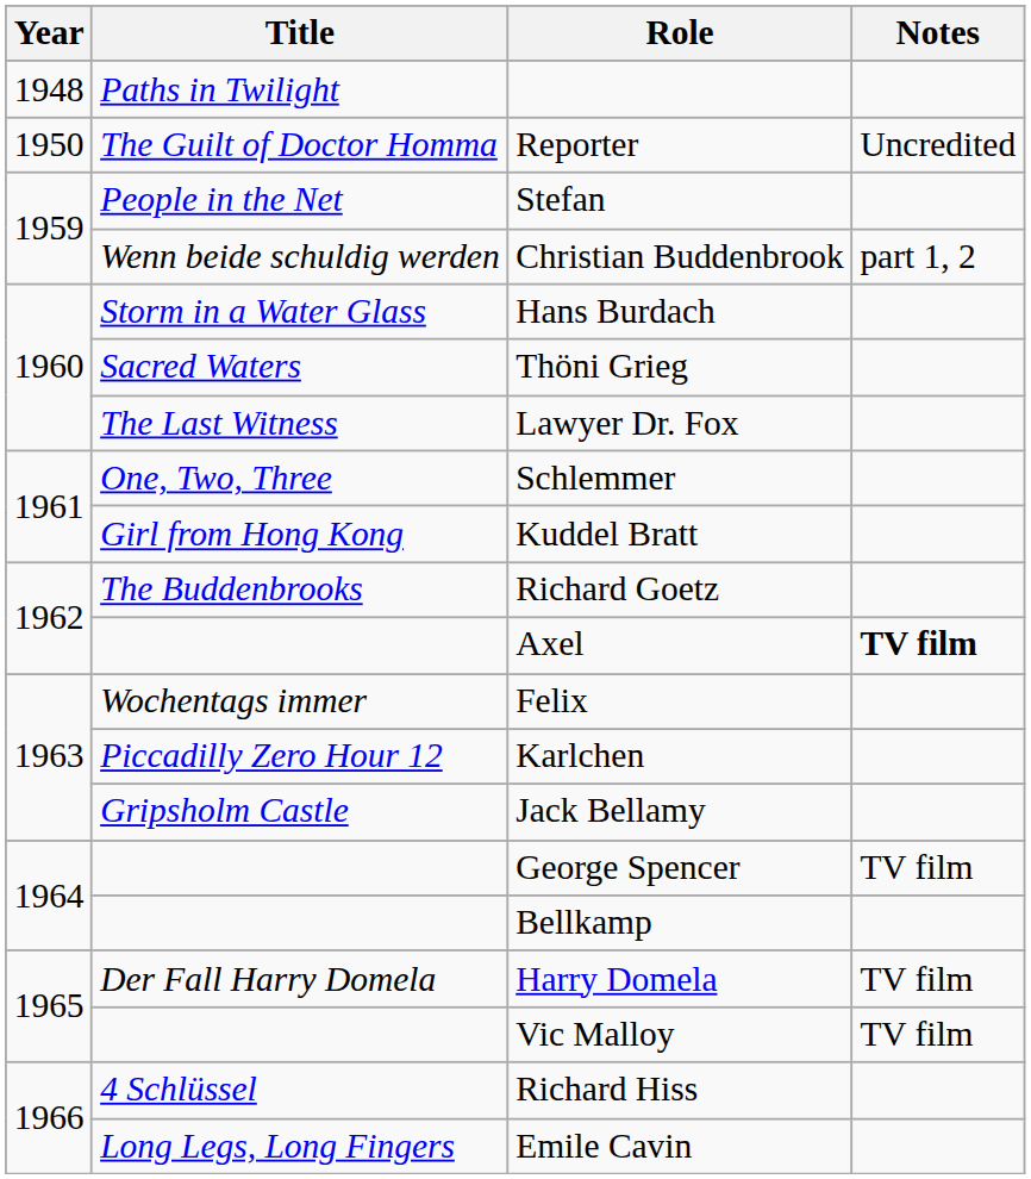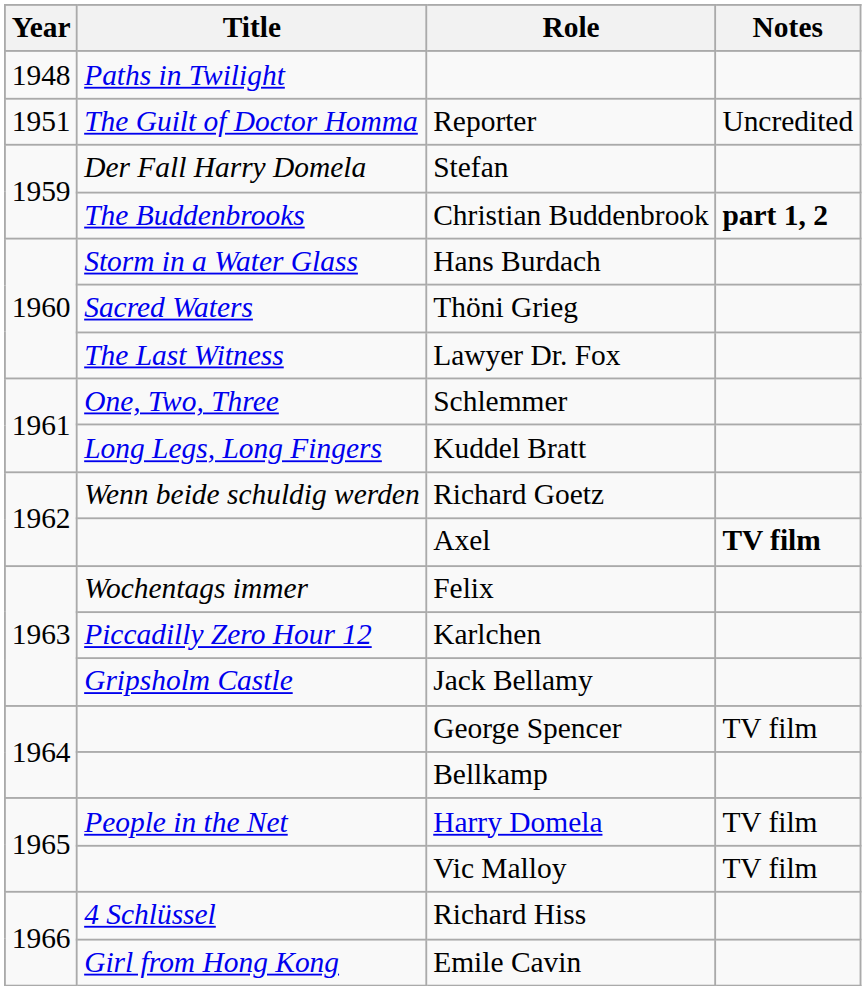Reporter | Year: 1950 -> 1951
Stefan | Title: People in the Net -> Der Fall Harry Domela
Christian Buddenbrook | Title: Wenn beide schuldig werden -> The Buddenbrooks
Christian Buddenbrook | Notes: normal -> bold
Kuddel Bratt | Title: Girl from Hong Kong -> Long Legs, Long Fingers
Richard Goetz | Title: The Buddenbrooks -> Wenn beide schuldig werden
Harry Domela | Title: Der Fall Harry Domela -> People in the Net
Emile Cavin | Title: Long Legs, Long Fingers -> Girl from Hong Kong
